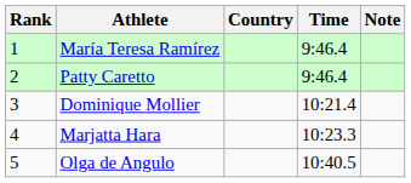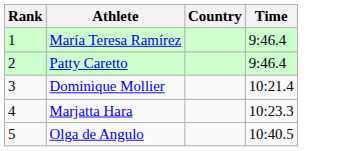- column: Note
